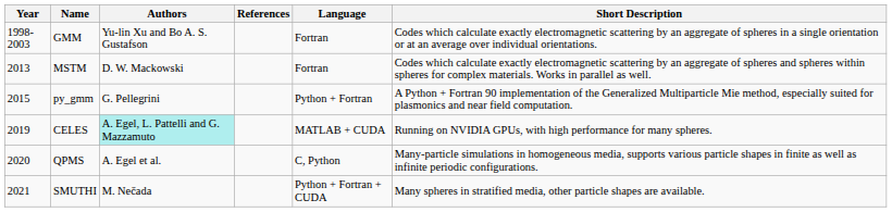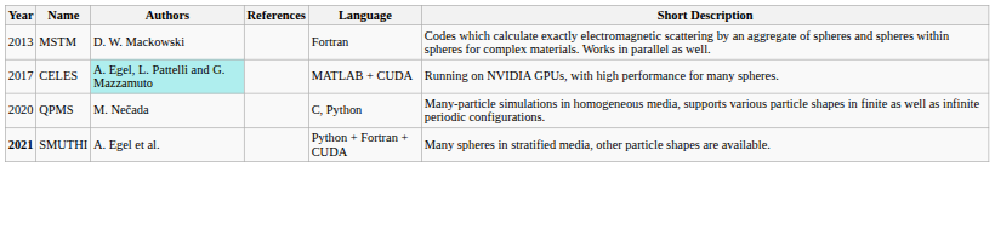- row: 1998-2003 | GMM | Yu-lin Xu and Bo A. S. Gustafson | Fortran | Codes which calculate exactly electromagnetic scattering by an aggregate of spheres in a single orientation or at an average over individual orientations.
- row: 2015 | py_gmm | G. Pellegrini | Python + Fortran | A Python + Fortran 90 implementation of the Generalized Multiparticle Mie method, especially suited for plasmonics and near field computation.
CELES | Year: 2019 -> 2017
QPMS | Authors: A. Egel et al. -> M. Nečada
SMUTHI | Year: normal -> bold
SMUTHI | Authors: M. Nečada -> A. Egel et al.
